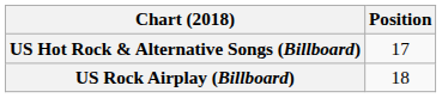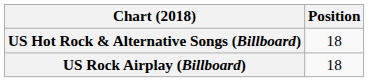US Hot Rock & Alternative Songs (Billboard) | Position: 17 -> 18
